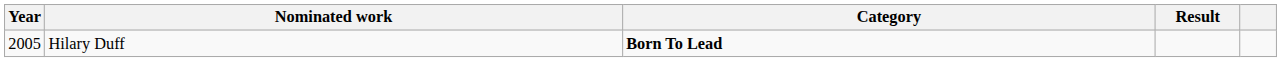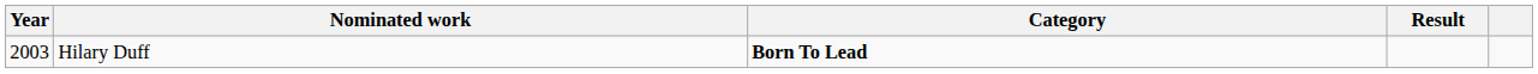Hilary Duff | Year: 2005 -> 2003
